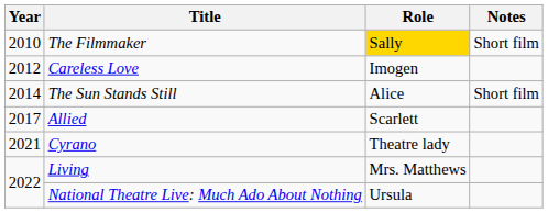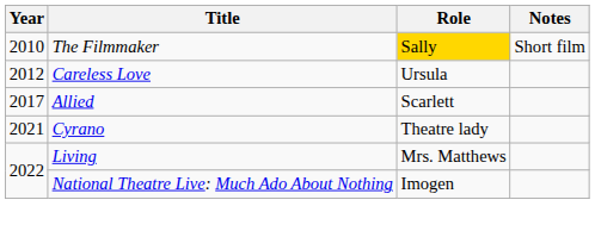Careless Love | Role: Imogen -> Ursula
- row: 2014 | The Sun Stands Still | Alice | Short film
National Theatre Live: Much Ado About Nothing | Role: Ursula -> Imogen
